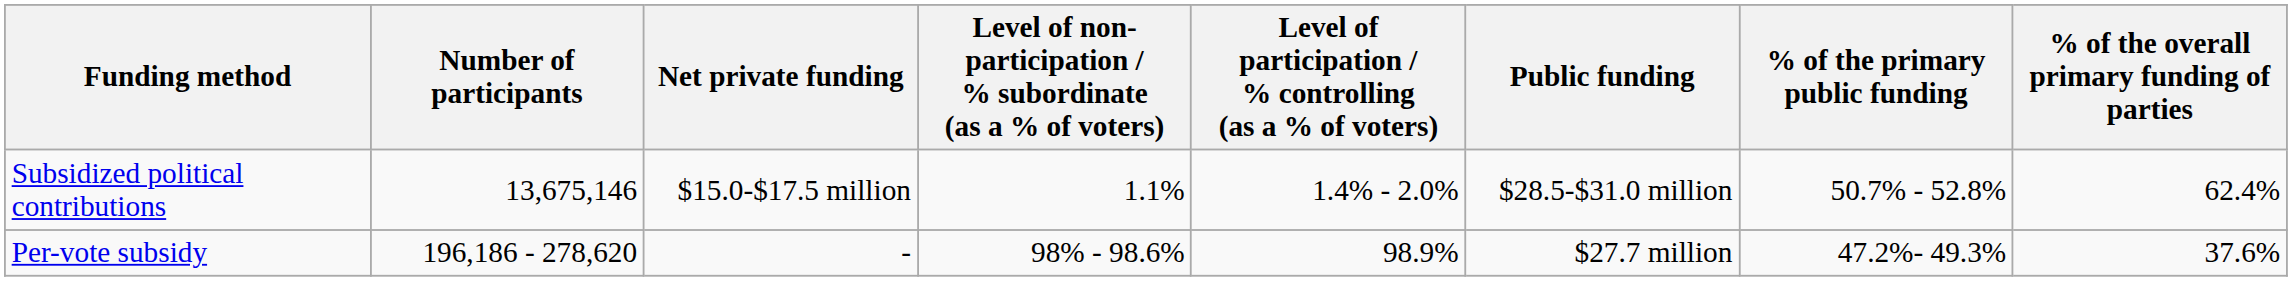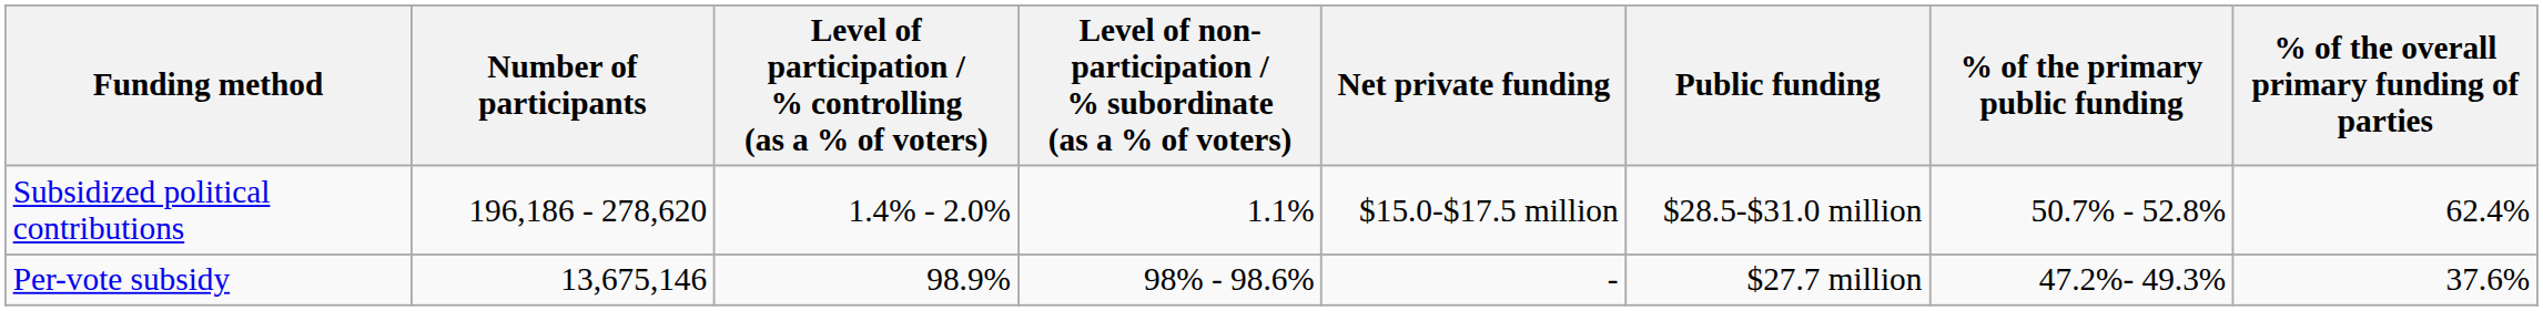columns swapped: Level of participation / % controlling (as a % of voters) <-> Net private funding
Subsidized political contributions | Number of participants: 13,675,146 -> 196,186 - 278,620
Per-vote subsidy | Number of participants: 196,186 - 278,620 -> 13,675,146
